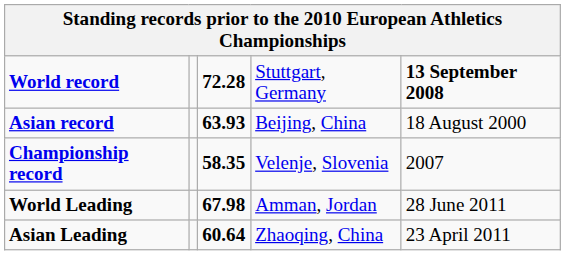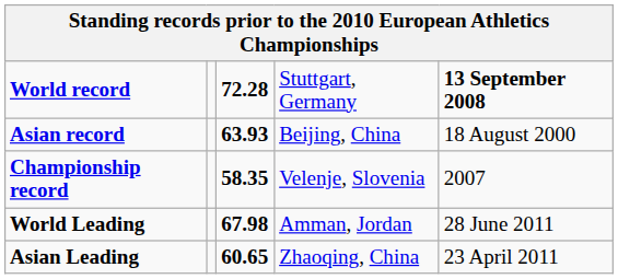Asian Leading | column 3: 60.64 -> 60.65
